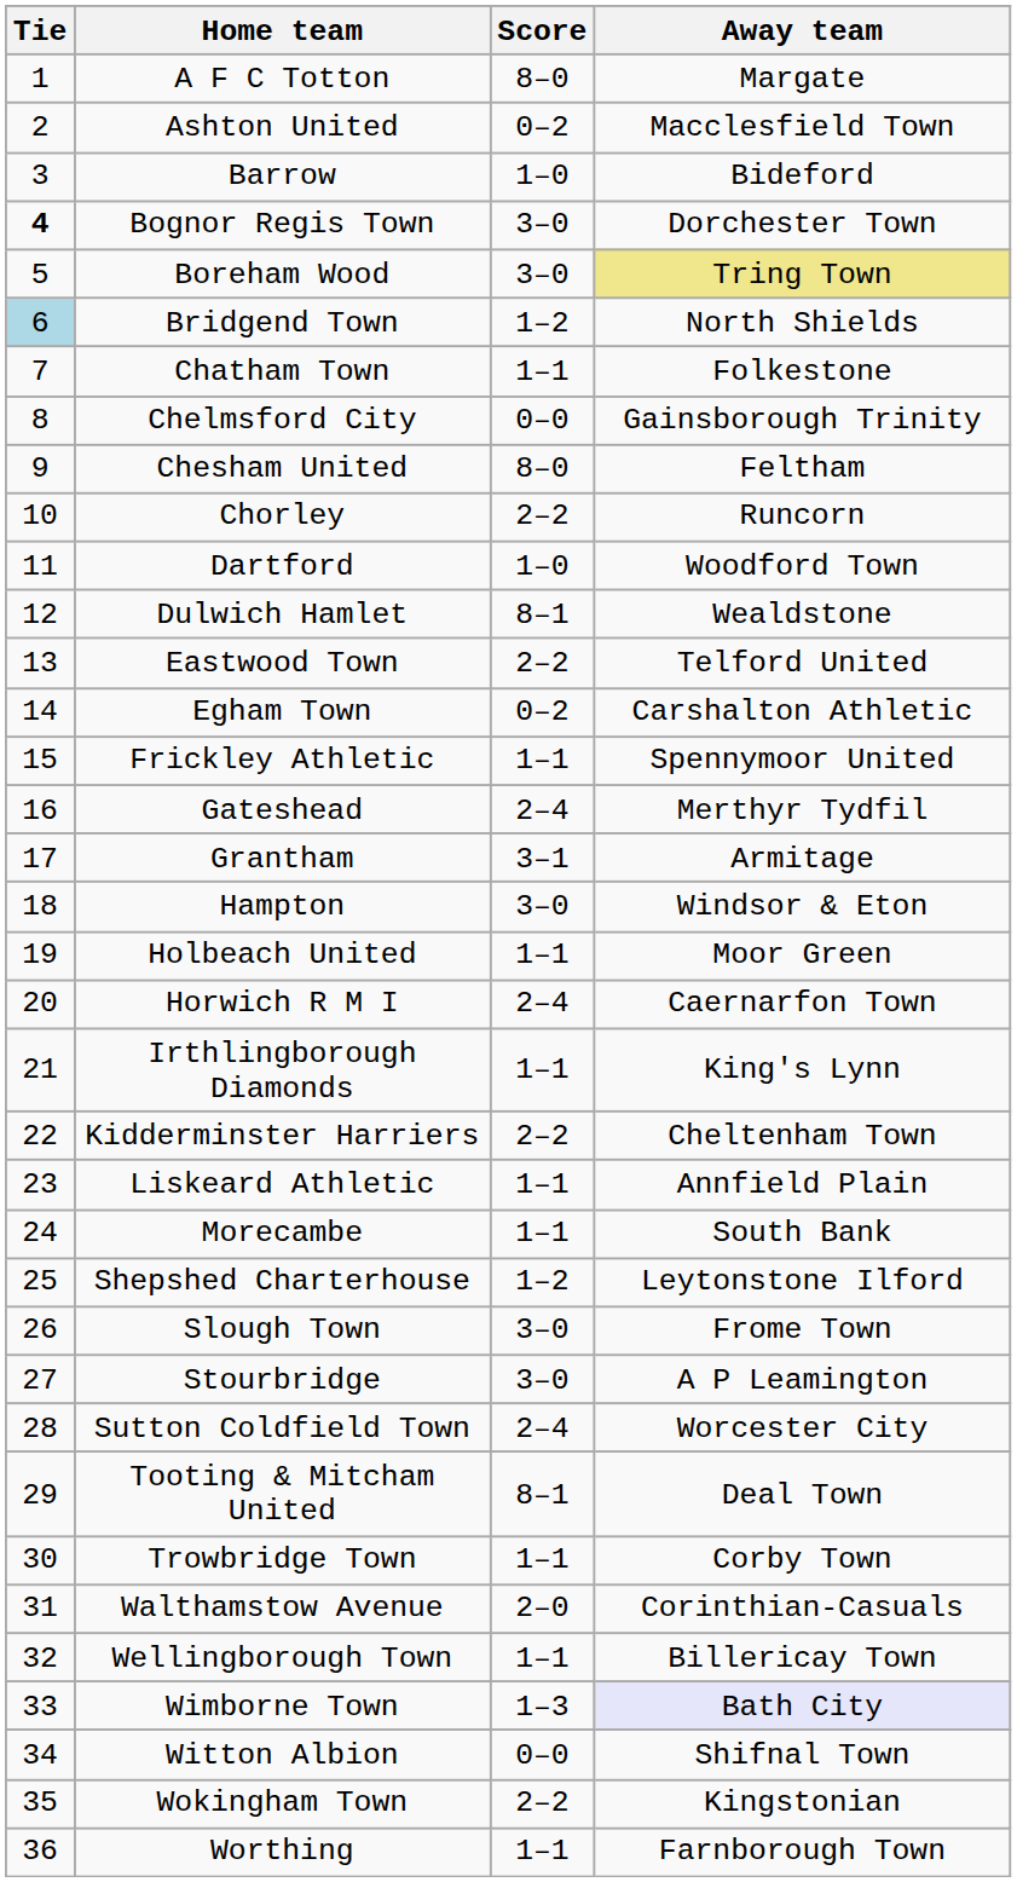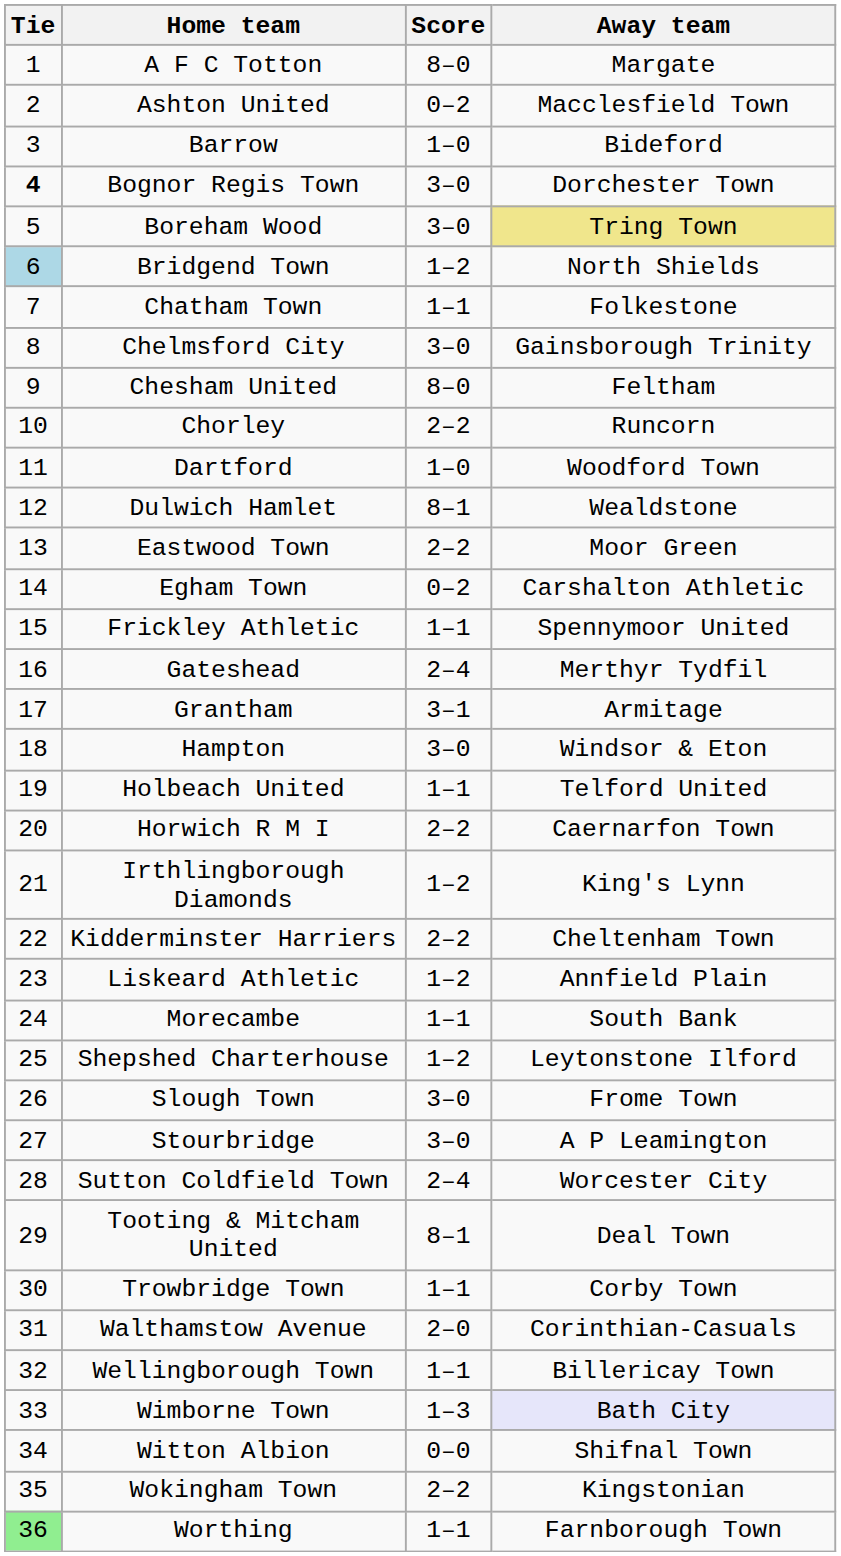Chelmsford City | Score: 0–0 -> 3–0
Eastwood Town | Away team: Telford United -> Moor Green
Holbeach United | Away team: Moor Green -> Telford United
Horwich R M I | Score: 2–4 -> 2–2
Irthlingborough Diamonds | Score: 1–1 -> 1–2
Liskeard Athletic | Score: 1–1 -> 1–2
Worthing | Tie: no background -> lightgreen background
